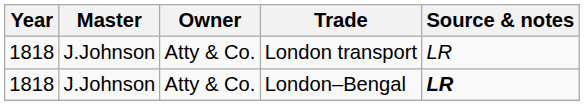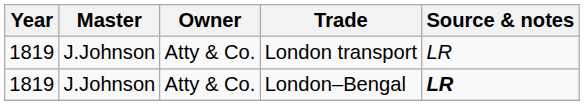London transport | Year: 1818 -> 1819
London–Bengal | Year: 1818 -> 1819
